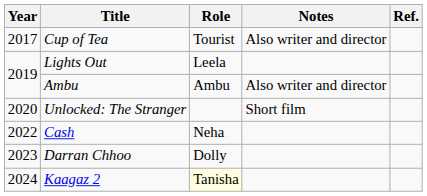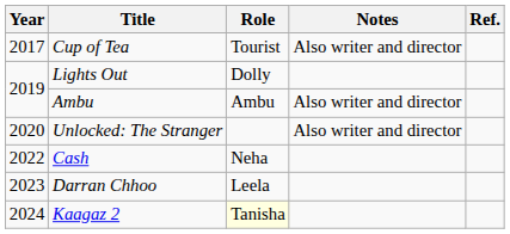Lights Out | Role: Leela -> Dolly
Unlocked: The Stranger | Notes: Short film -> Also writer and director
Darran Chhoo | Role: Dolly -> Leela
